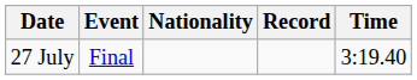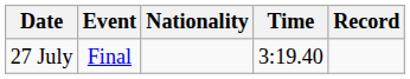columns swapped: Time <-> Record
